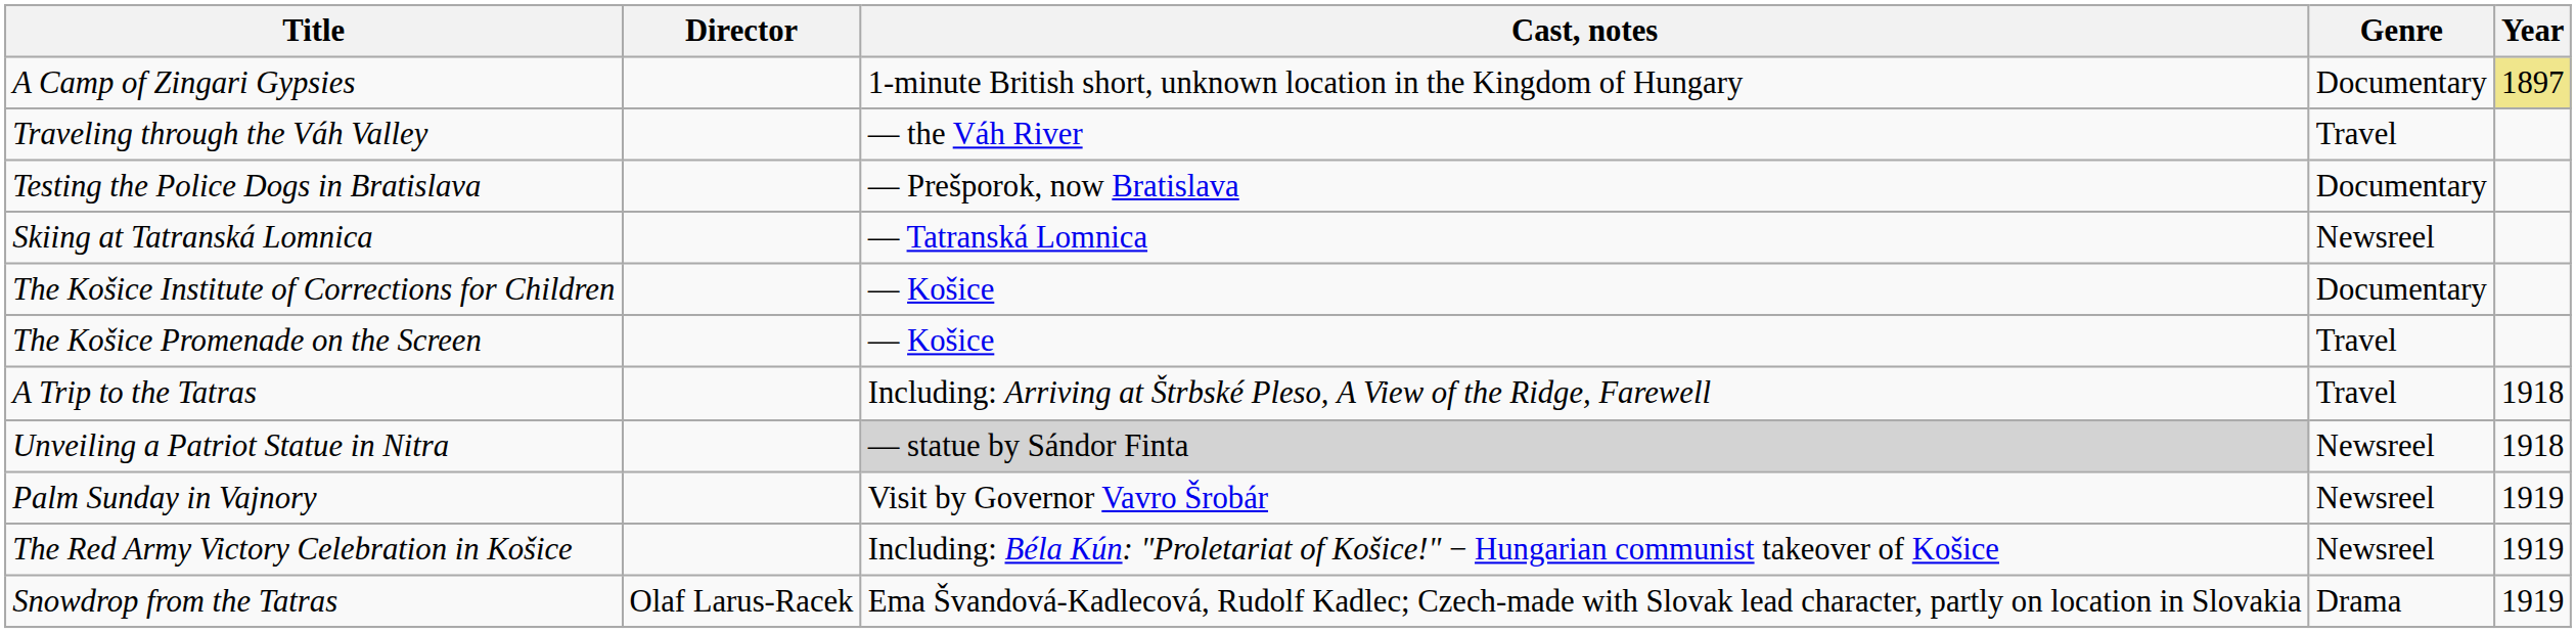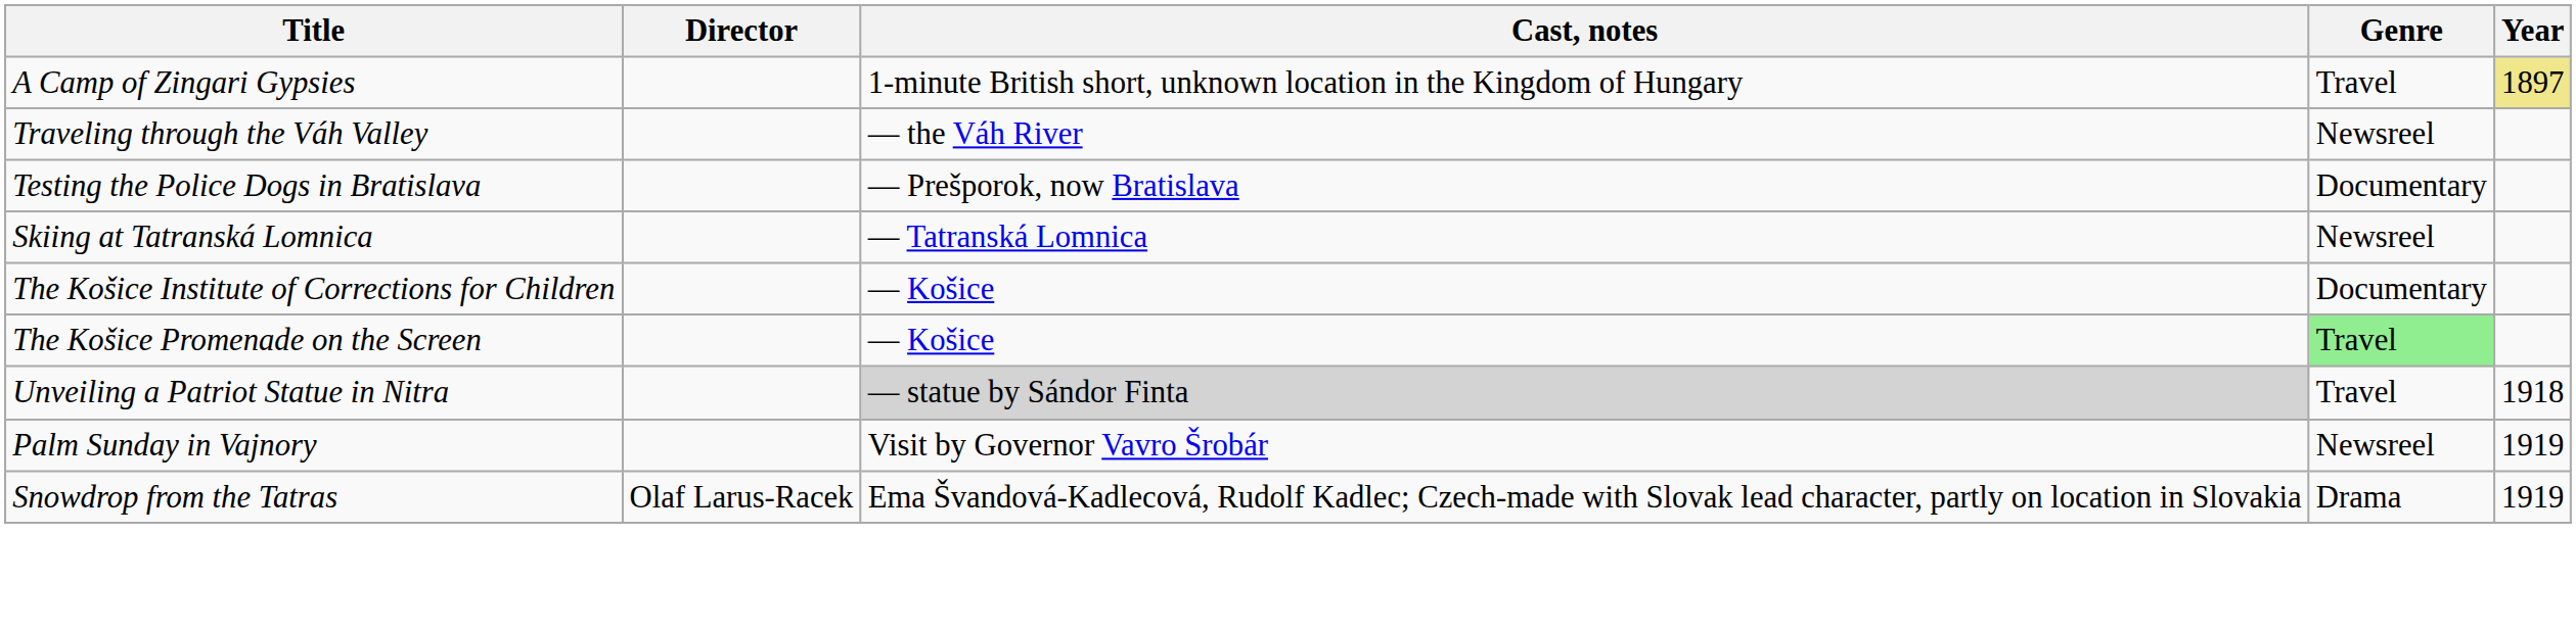A Camp of Zingari Gypsies | Genre: Documentary -> Travel
Traveling through the Váh Valley | Genre: Travel -> Newsreel
The Košice Promenade on the Screen | Genre: no background -> lightgreen background
- row: A Trip to the Tatras | Including: Arriving at Štrbské Pleso, A View of the Ridge, Farewell | Travel | 1918
Unveiling a Patriot Statue in Nitra | Genre: Newsreel -> Travel
- row: The Red Army Victory Celebration in Košice | Including: Béla Kún: "Proletariat of Košice!" − Hungarian communist takeover of Košice | Newsreel | 1919
